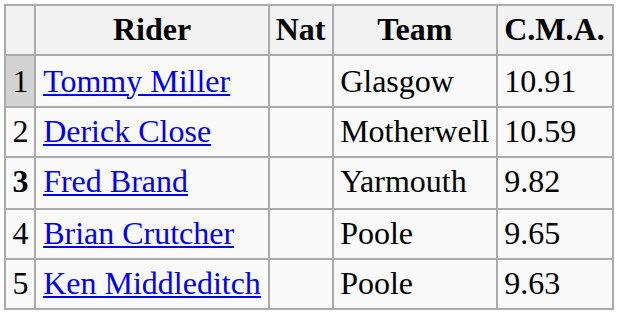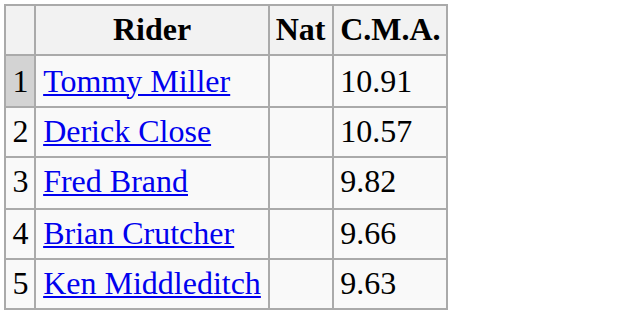- column: Team | Glasgow | Motherwell | Yarmouth | Poole | Poole
Derick Close | C.M.A.: 10.59 -> 10.57
Fred Brand | column 1: bold -> normal
Brian Crutcher | C.M.A.: 9.65 -> 9.66
